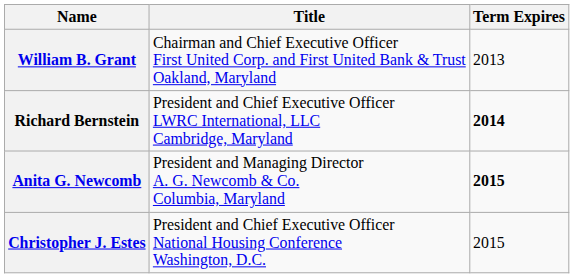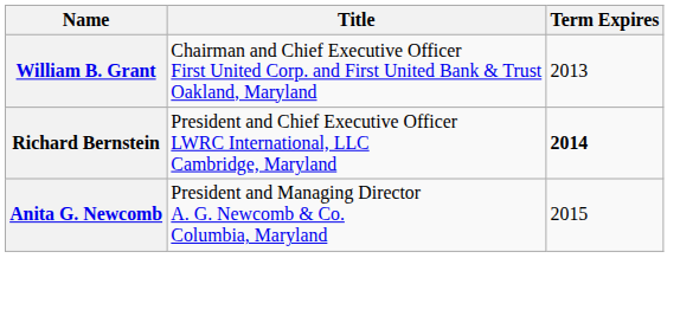Anita G. Newcomb | Term Expires: bold -> normal
- row: Christopher J. Estes | President and Chief Executive Officer National Housing Conference Washington, D.C. | 2015
